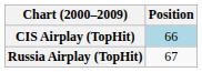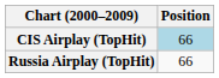Russia Airplay (TopHit) | Position: 67 -> 66
